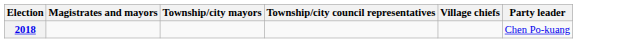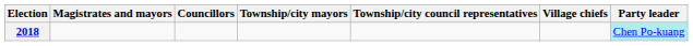+ column: Councillors
2018 | Party leader: no background -> paleturquoise background
